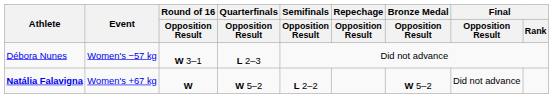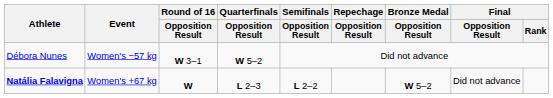Débora Nunes | Quarterfinals / Opposition Result: L 2–3 -> W 5–2
Natália Falavigna | Quarterfinals / Opposition Result: W 5–2 -> L 2–3
